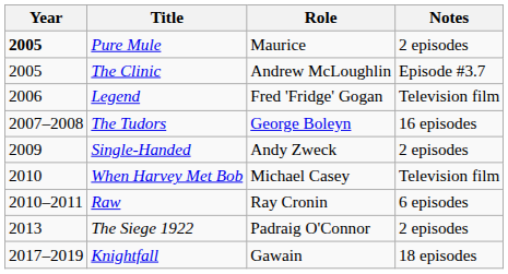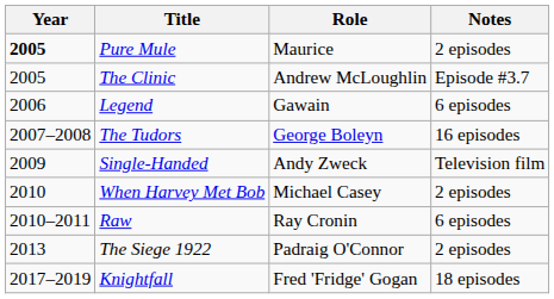Legend | Role: Fred 'Fridge' Gogan -> Gawain
Legend | Notes: Television film -> 6 episodes
Single-Handed | Notes: 2 episodes -> Television film
When Harvey Met Bob | Notes: Television film -> 2 episodes
Knightfall | Role: Gawain -> Fred 'Fridge' Gogan
